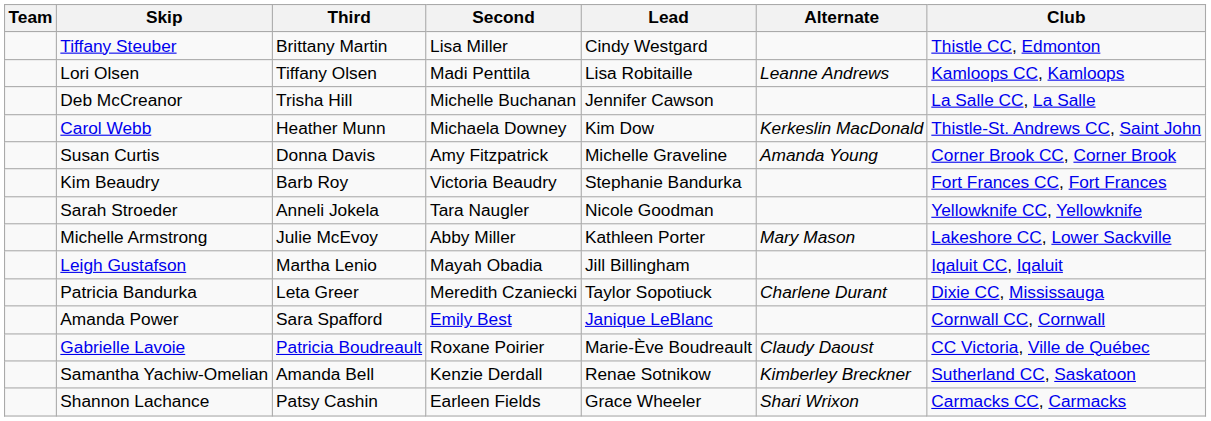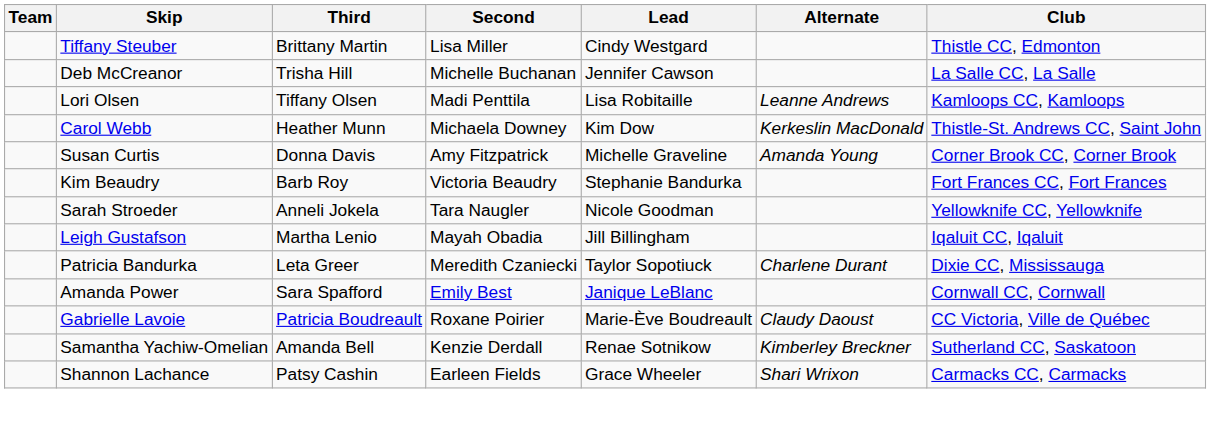rows swapped: Lori Olsen <-> Deb McCreanor
- row: Michelle Armstrong | Julie McEvoy | Abby Miller | Kathleen Porter | Mary Mason | Lakeshore CC, Lower Sackville
